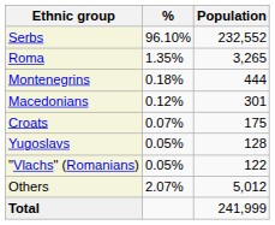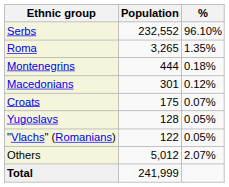columns swapped: Population <-> %
